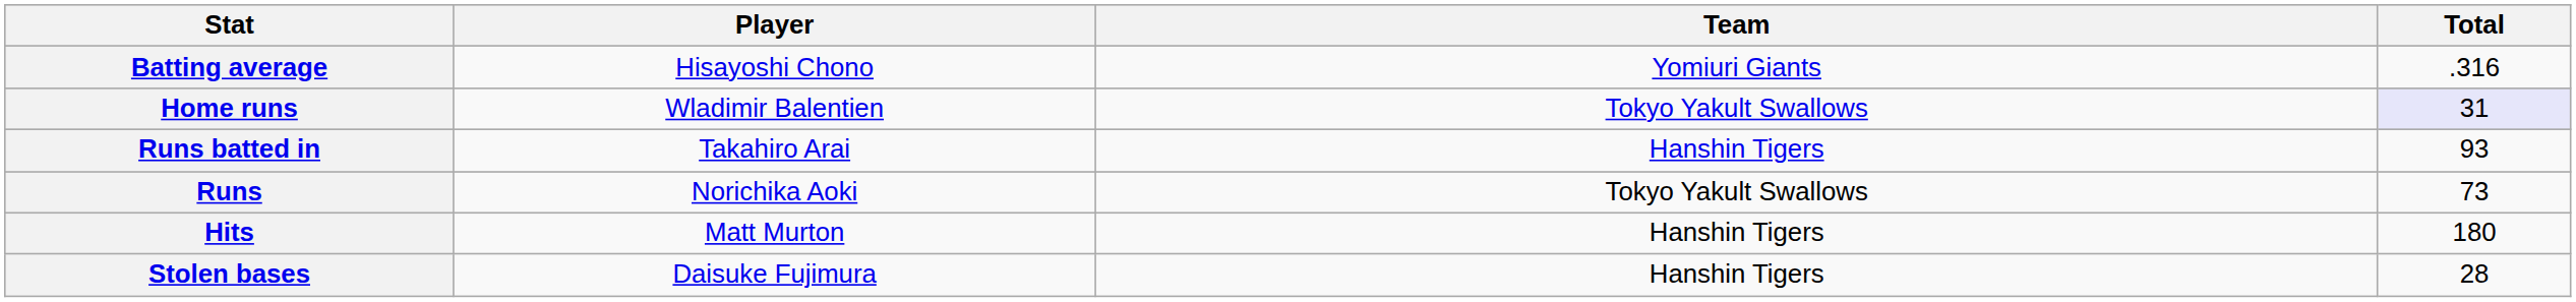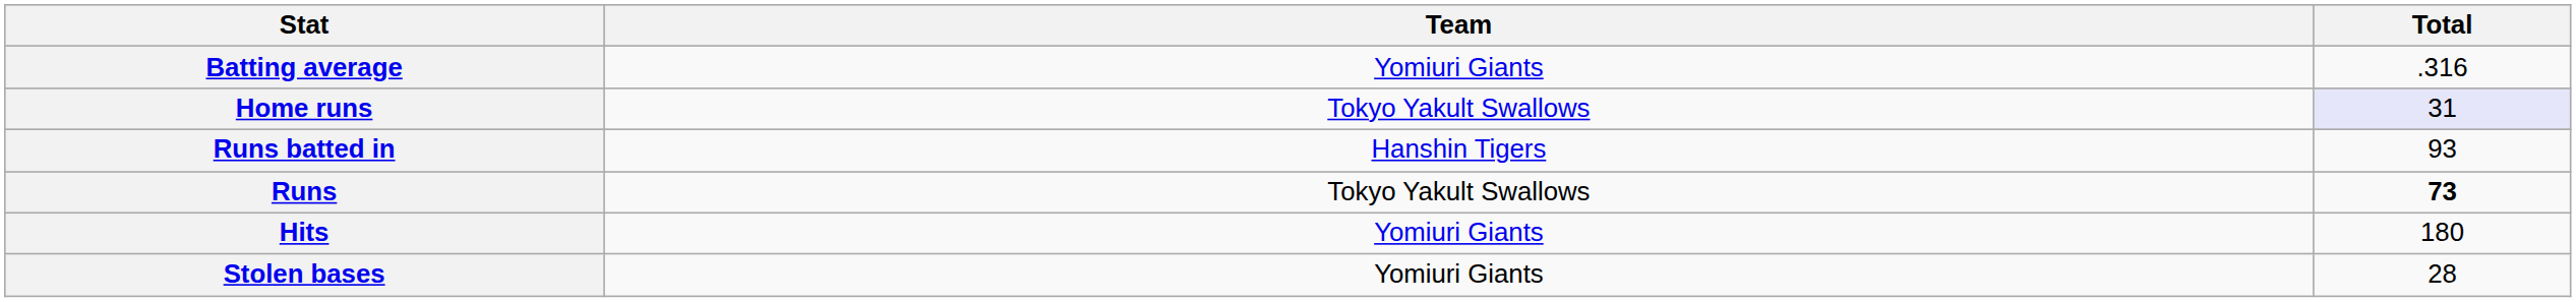- column: Player | Hisayoshi Chono | Wladimir Balentien | Takahiro Arai | Norichika Aoki | Matt Murton | Daisuke Fujimura
Runs | Total: normal -> bold
Hits | Team: Hanshin Tigers -> Yomiuri Giants
Stolen bases | Team: Hanshin Tigers -> Yomiuri Giants
